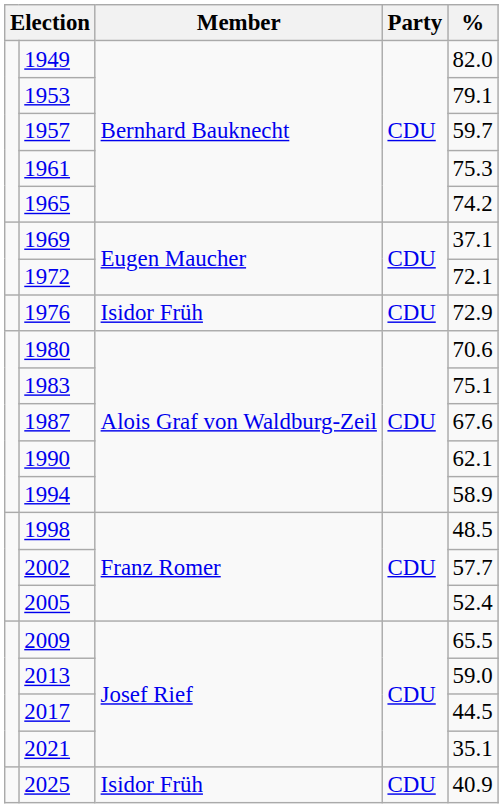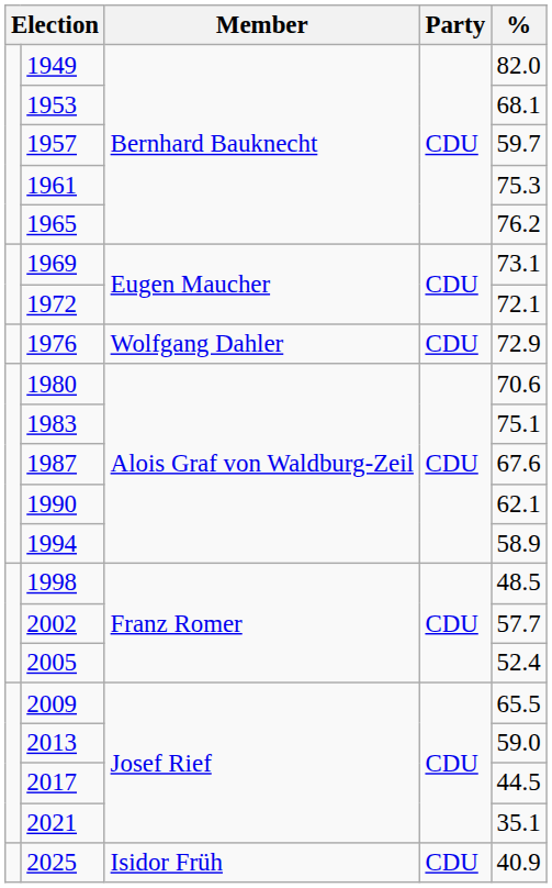1953 | %: 79.1 -> 68.1
1965 | %: 74.2 -> 76.2
1969 | %: 37.1 -> 73.1
1976 | Member: Isidor Früh -> Wolfgang Dahler
